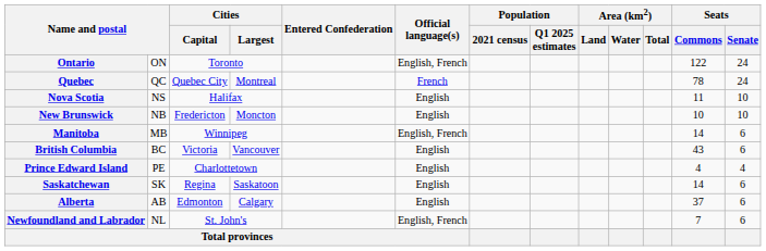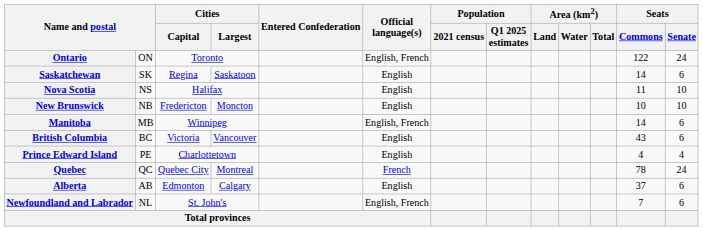rows swapped: Quebec <-> Saskatchewan
